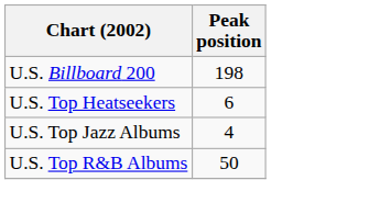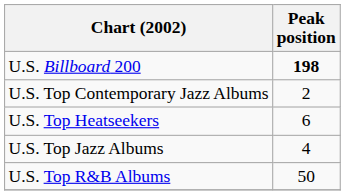U.S. Billboard 200 | Peak position: normal -> bold
+ row: U.S. Top Contemporary Jazz Albums | 2
